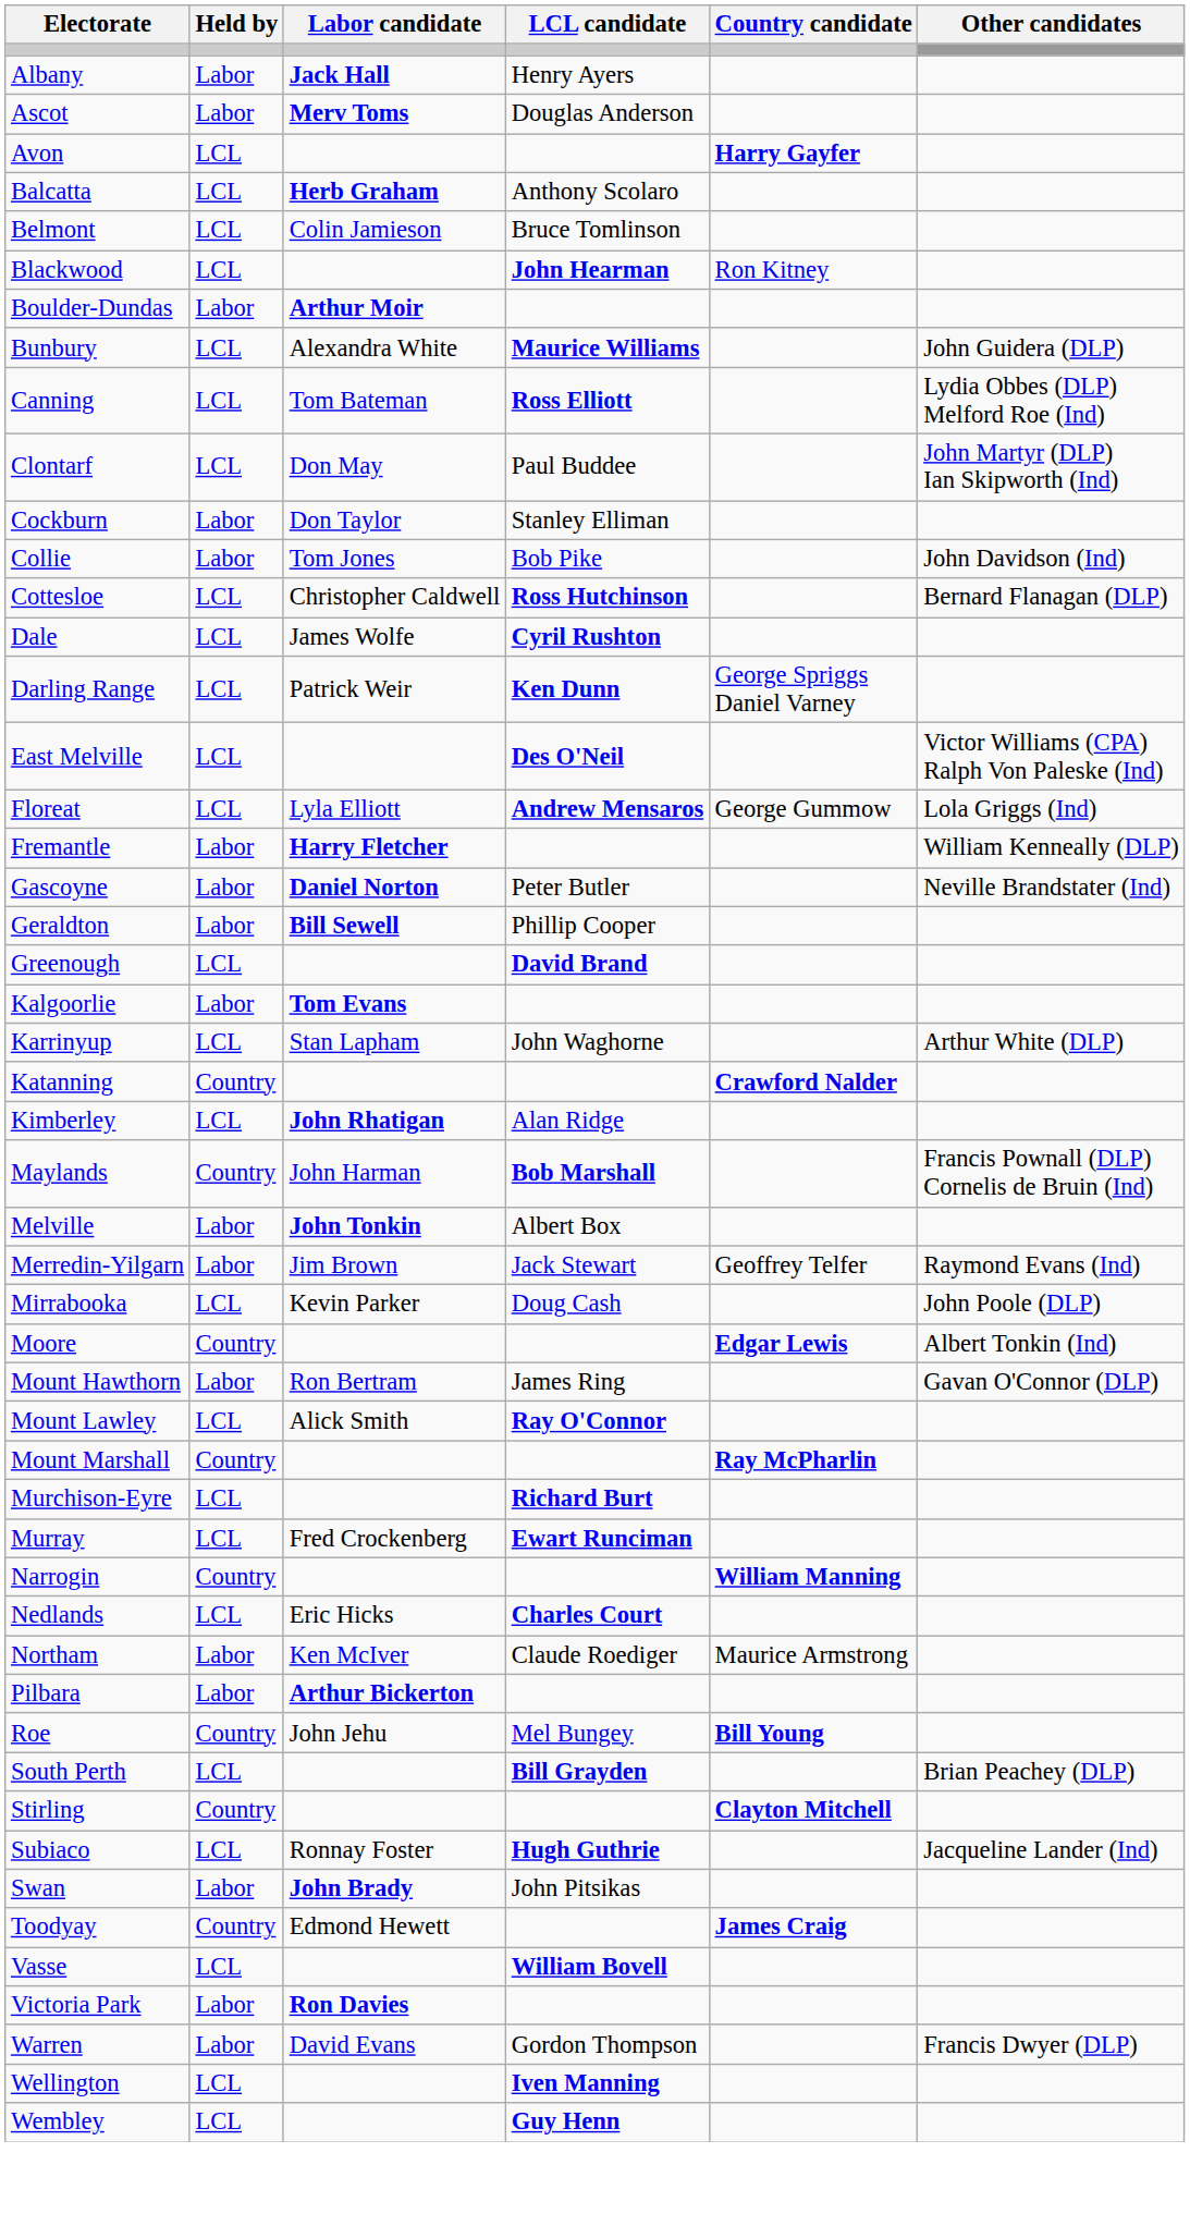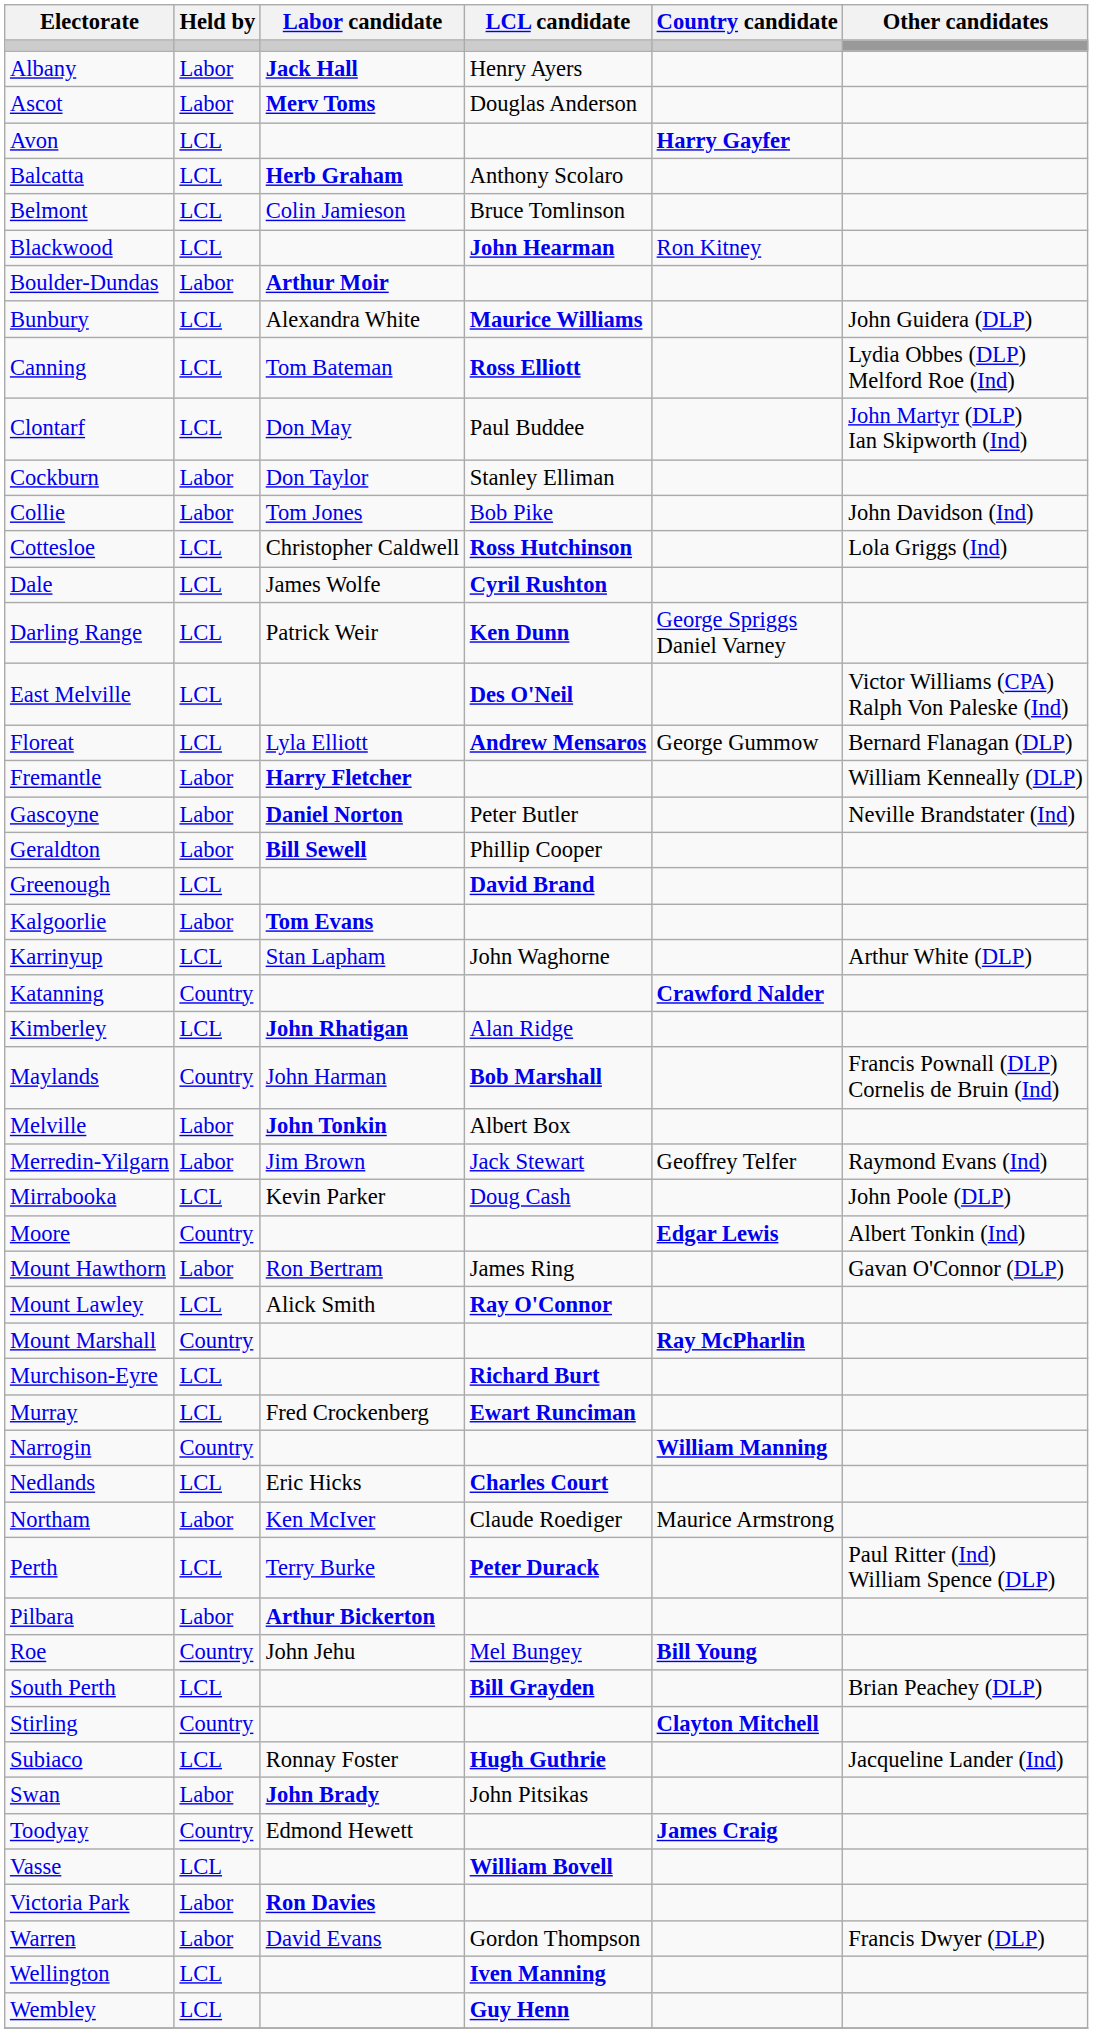Cottesloe | Other candidates: Bernard Flanagan (DLP) -> Lola Griggs (Ind)
Floreat | Other candidates: Lola Griggs (Ind) -> Bernard Flanagan (DLP)
+ row: Perth | LCL | Terry Burke | Peter Durack | Paul Ritter (Ind) William Spence (DLP)
